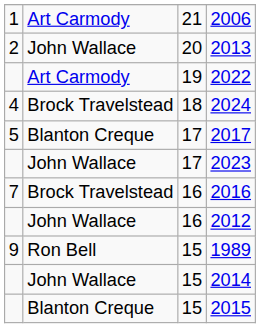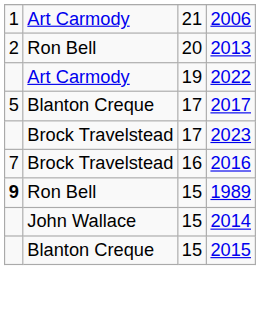2013 | column 2: John Wallace -> Ron Bell
- row: 4 | Brock Travelstead | 18 | 2024
2023 | column 2: John Wallace -> Brock Travelstead
- row: John Wallace | 16 | 2012
1989 | column 1: normal -> bold
